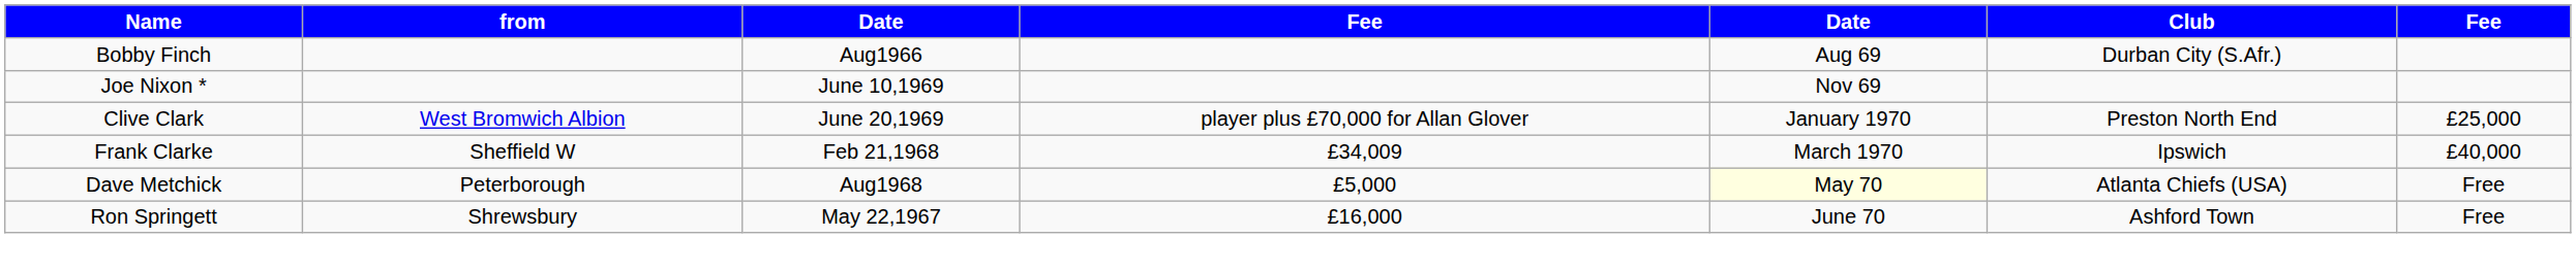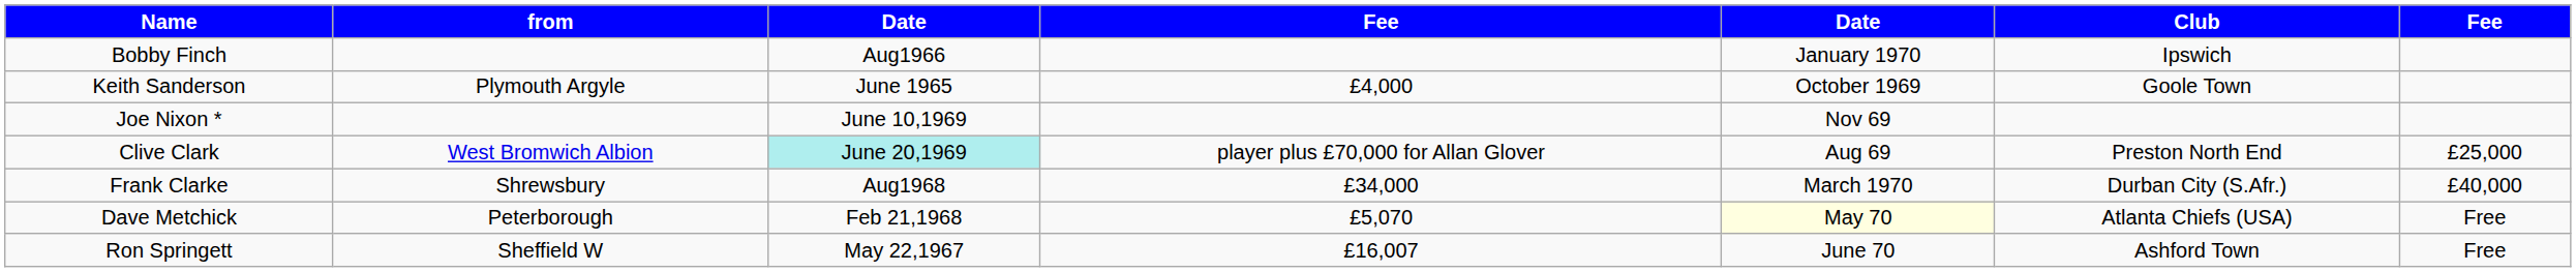Bobby Finch | column 5: Aug 69 -> January 1970
Bobby Finch | Club: Durban City (S.Afr.) -> Ipswich
+ row: Keith Sanderson | Plymouth Argyle | June 1965 | £4,000 | October 1969 | Goole Town
Clive Clark | column 3: no background -> paleturquoise background
Clive Clark | column 5: January 1970 -> Aug 69
Frank Clarke | from: Sheffield W -> Shrewsbury
Frank Clarke | column 3: Feb 21,1968 -> Aug1968
Frank Clarke | column 4: £34,009 -> £34,000
Frank Clarke | Club: Ipswich -> Durban City (S.Afr.)
Dave Metchick | column 3: Aug1968 -> Feb 21,1968
Dave Metchick | column 4: £5,000 -> £5,070
Ron Springett | from: Shrewsbury -> Sheffield W
Ron Springett | column 4: £16,000 -> £16,007
